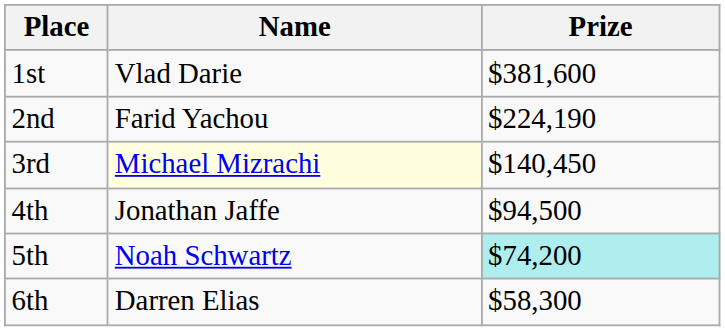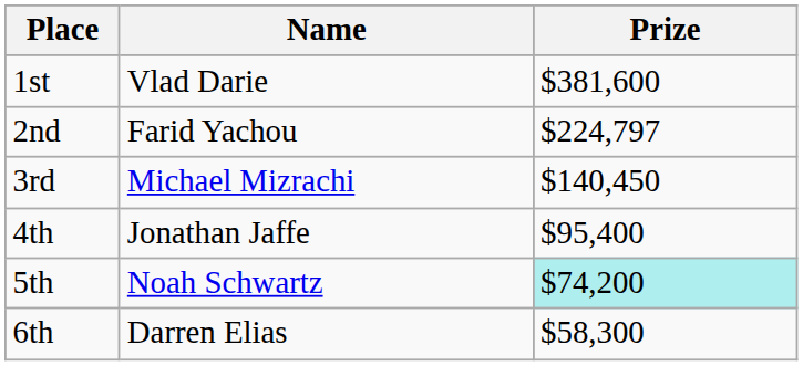2nd | Prize: $224,190 -> $224,797
3rd | Name: lightyellow background -> no background
4th | Prize: $94,500 -> $95,400
